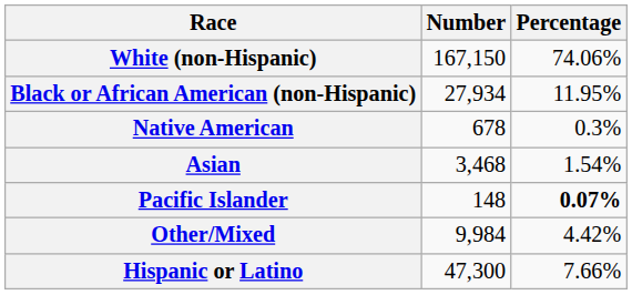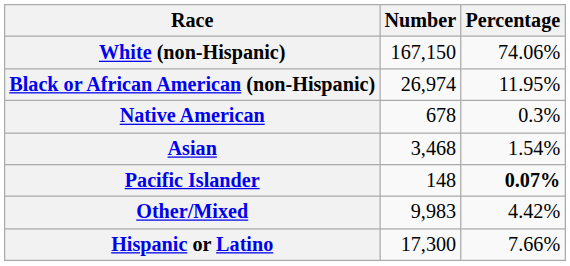Black or African American (non-Hispanic) | Number: 27,934 -> 26,974
Other/Mixed | Number: 9,984 -> 9,983
Hispanic or Latino | Number: 47,300 -> 17,300
